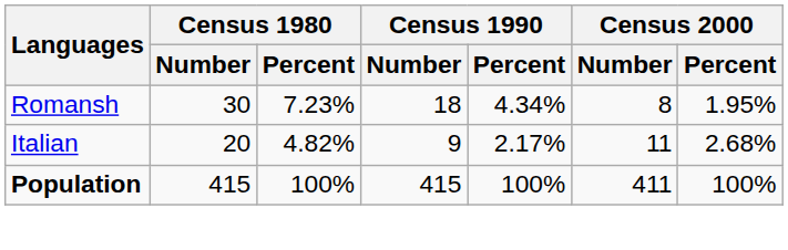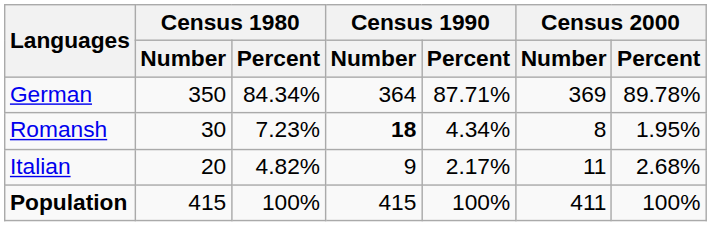+ row: German | 350 | 84.34% | 364 | 87.71% | 369 | 89.78%
Romansh | Census 1990 / Number: normal -> bold
